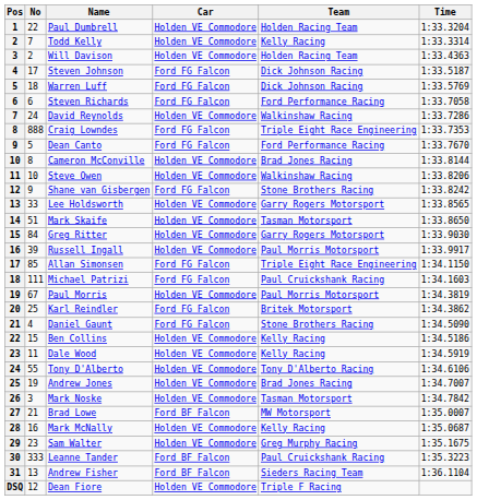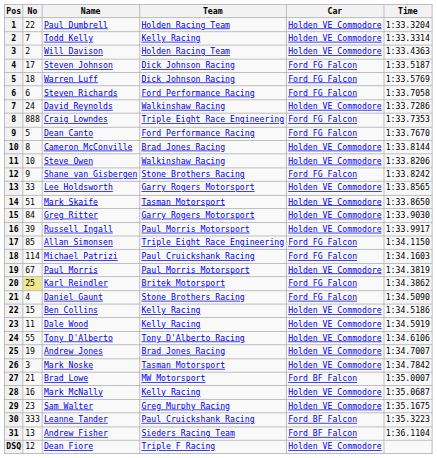columns swapped: Car <-> Team
Michael Patrizi | No: 111 -> 114
Karl Reindler | No: no background -> khaki background
